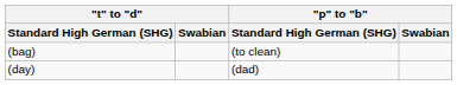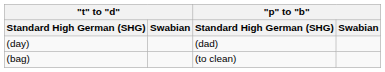rows swapped: (bag) <-> (day)
